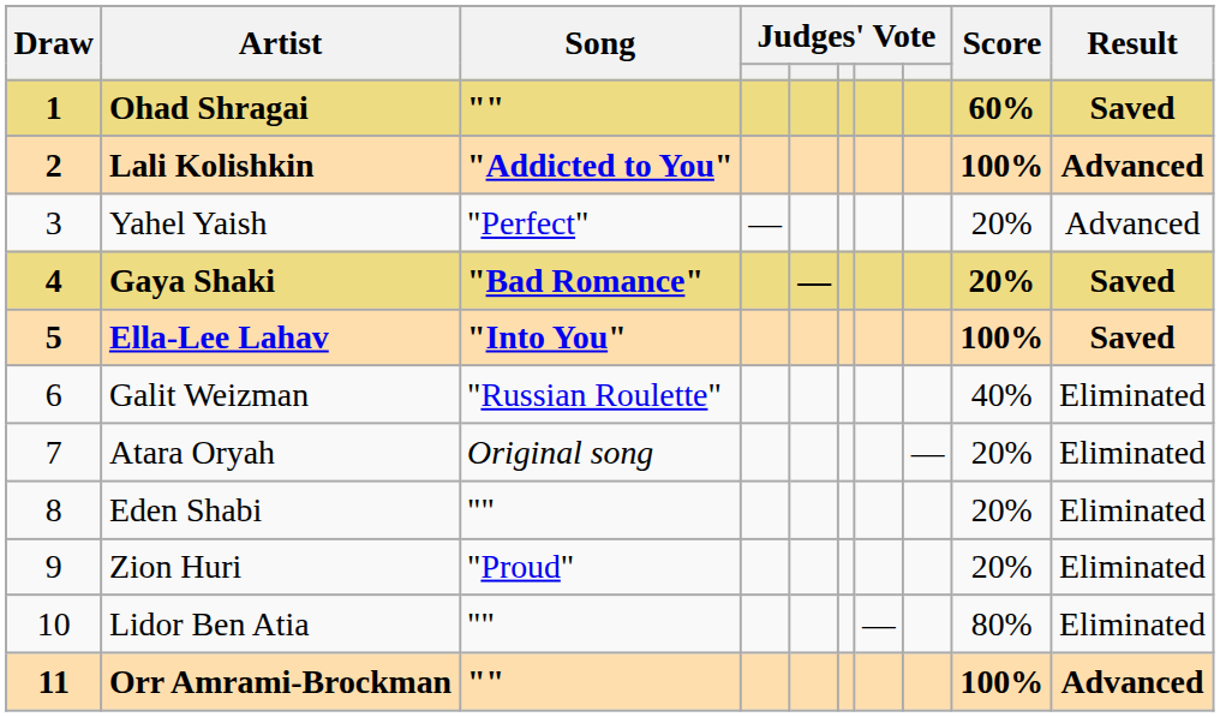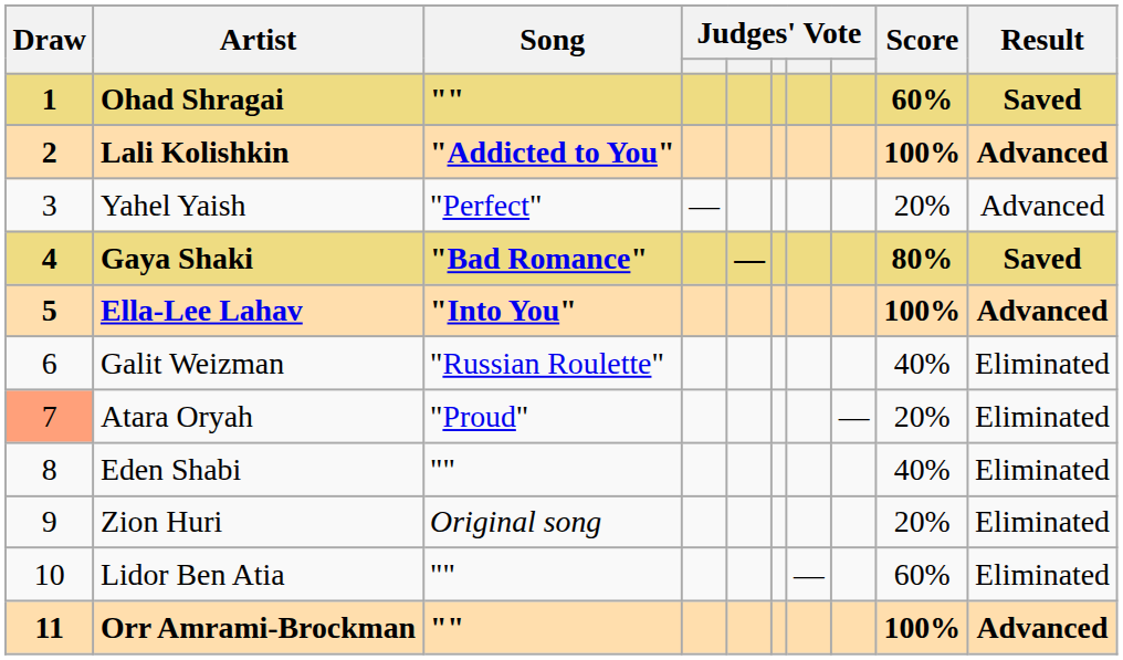Gaya Shaki | Score: 20% -> 80%
Ella-Lee Lahav | Result: Saved -> Advanced
Atara Oryah | Draw: no background -> lightsalmon background
Atara Oryah | Song: Original song -> "Proud"
Eden Shabi | Score: 20% -> 40%
Zion Huri | Song: "Proud" -> Original song
Lidor Ben Atia | Score: 80% -> 60%
